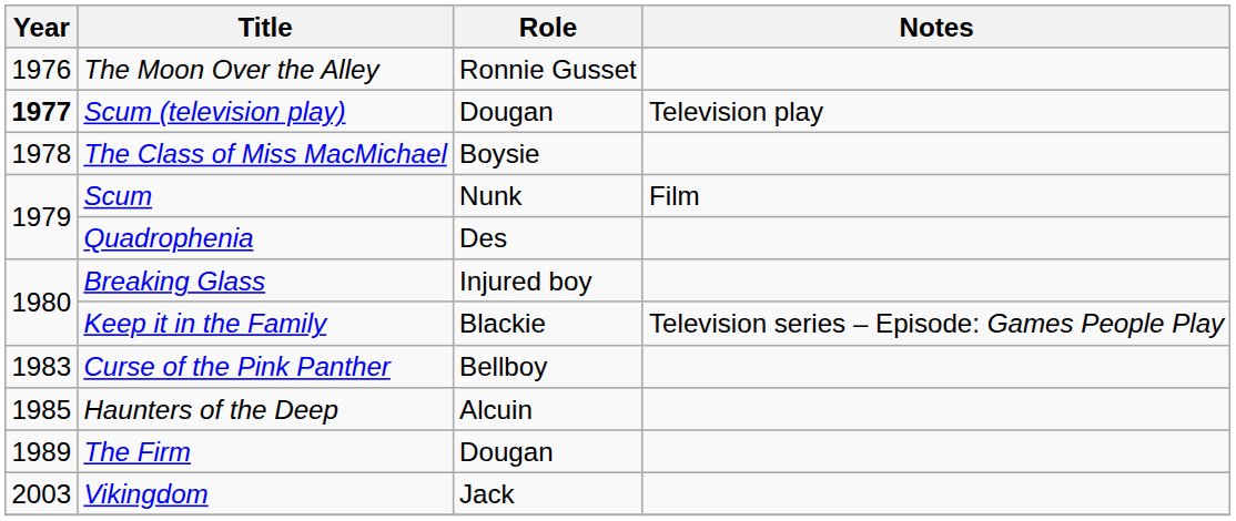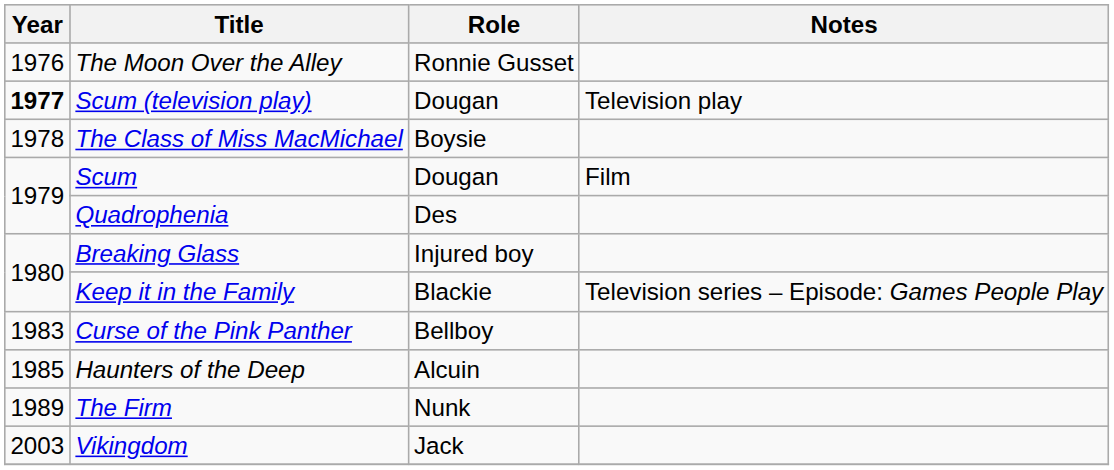Scum | Role: Nunk -> Dougan
The Firm | Role: Dougan -> Nunk
